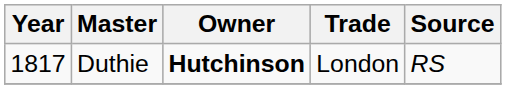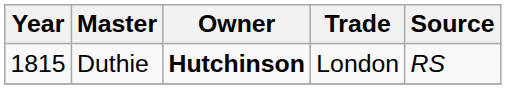Duthie | Year: 1817 -> 1815
